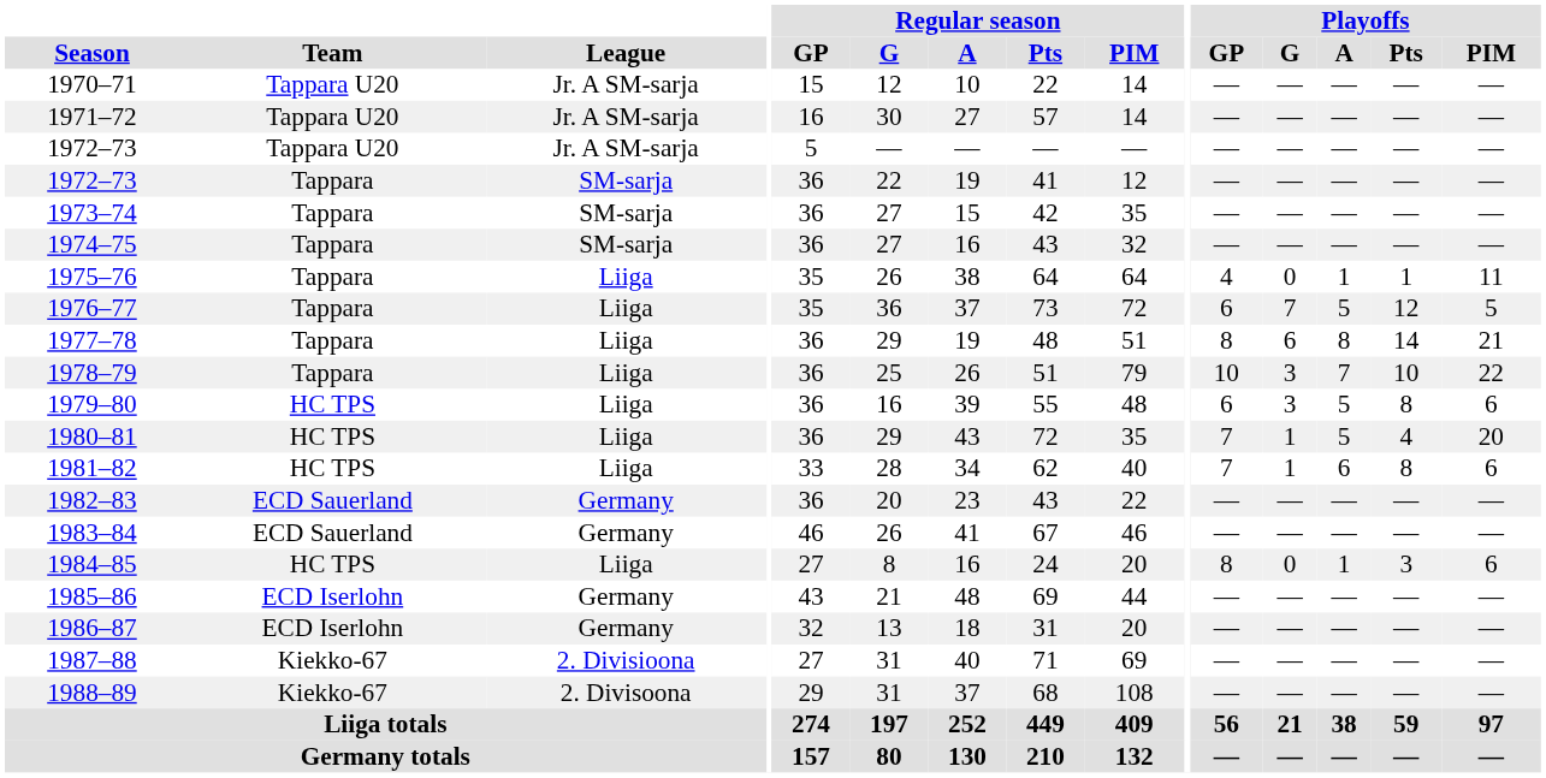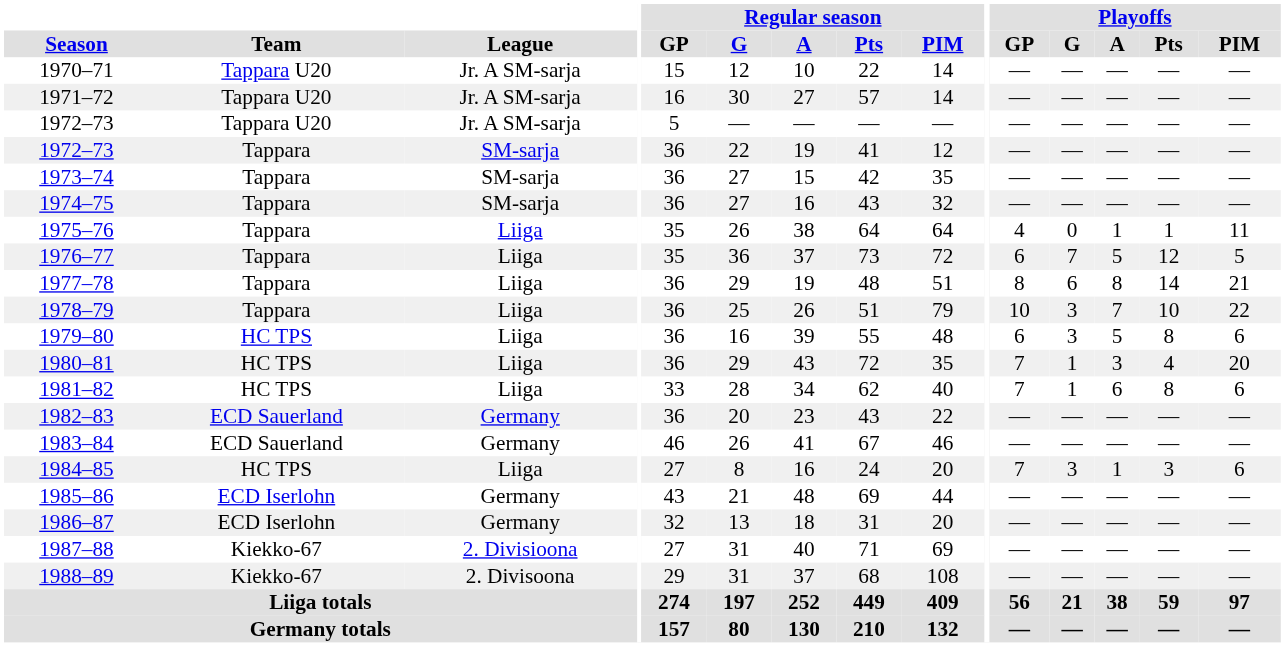1980–81 | Playoffs / A: 5 -> 3
1984–85 | Playoffs / GP: 8 -> 7
1984–85 | Playoffs / G: 0 -> 3
